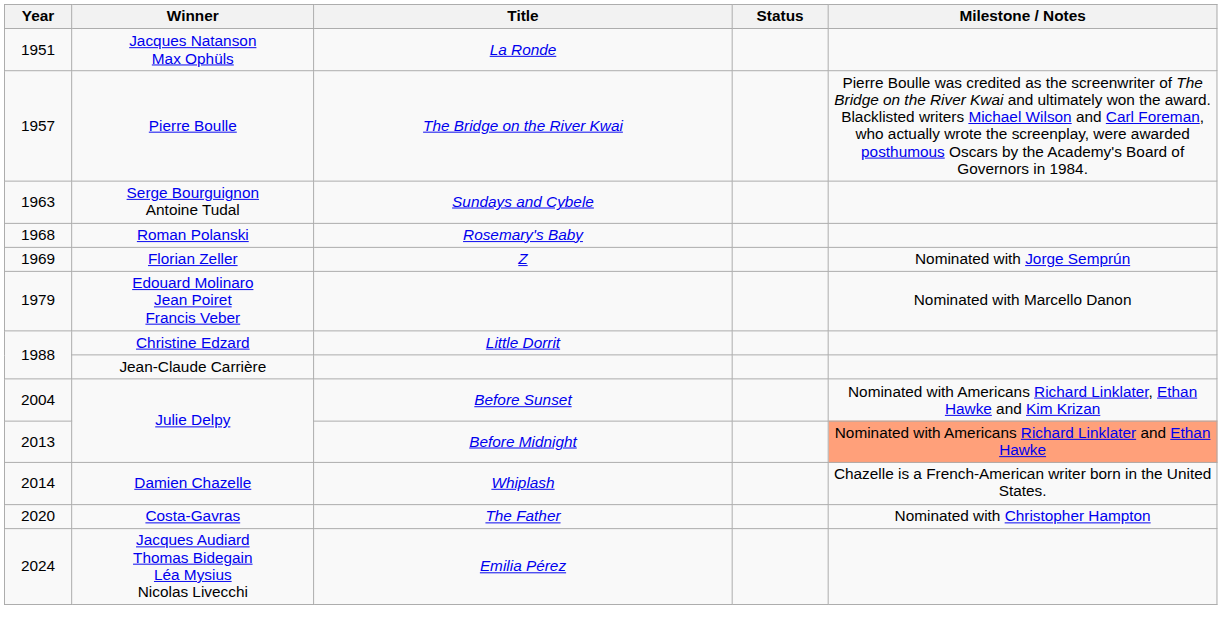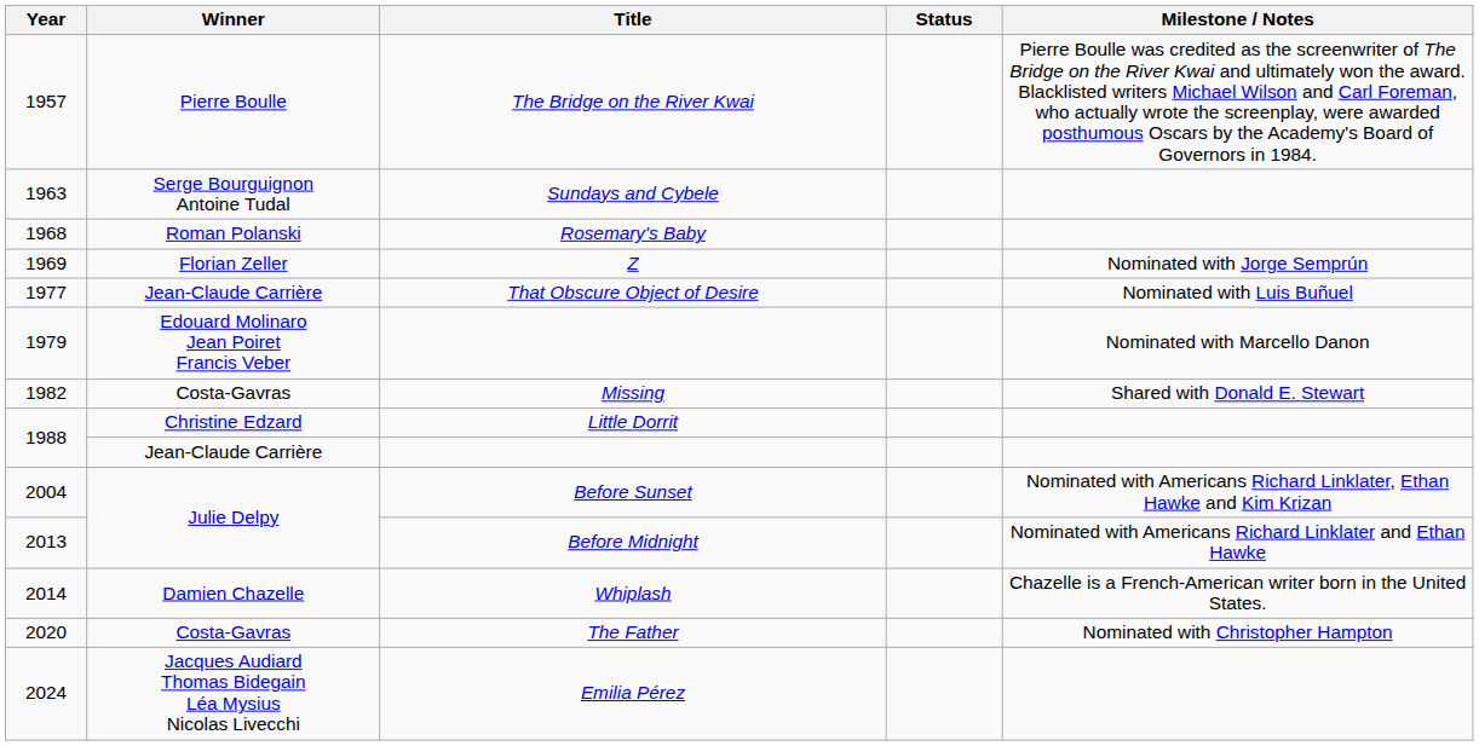- row: 1951 | Jacques Natanson Max Ophüls | La Ronde
+ row: 1977 | Jean-Claude Carrière | That Obscure Object of Desire | Nominated with Luis Buñuel
+ row: 1982 | Costa-Gavras | Missing | Shared with Donald E. Stewart
Before Midnight | Milestone / Notes: lightsalmon background -> no background
